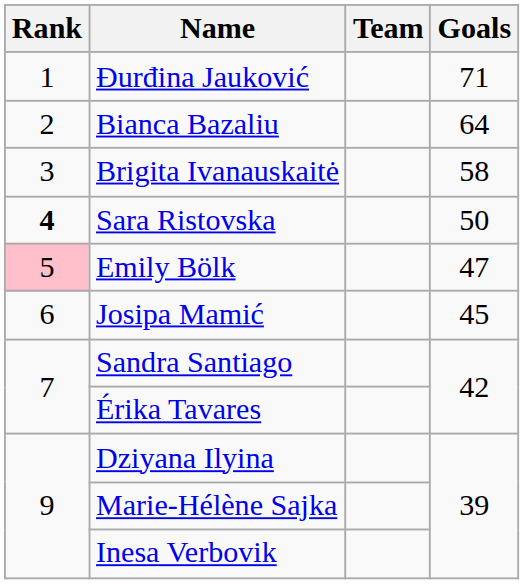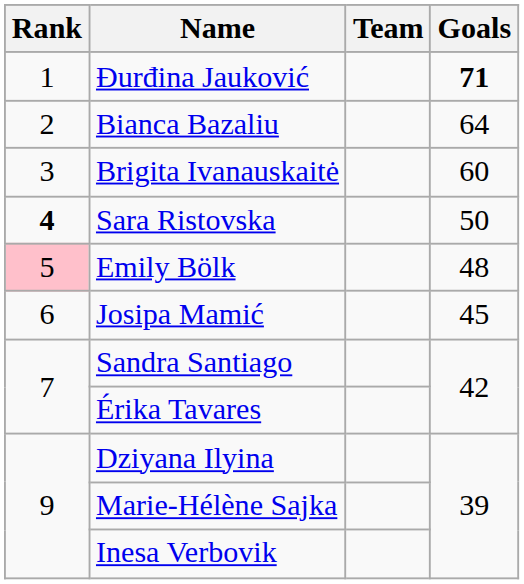Đurđina Jauković | Goals: normal -> bold
Brigita Ivanauskaitė | Goals: 58 -> 60
Emily Bölk | Goals: 47 -> 48
